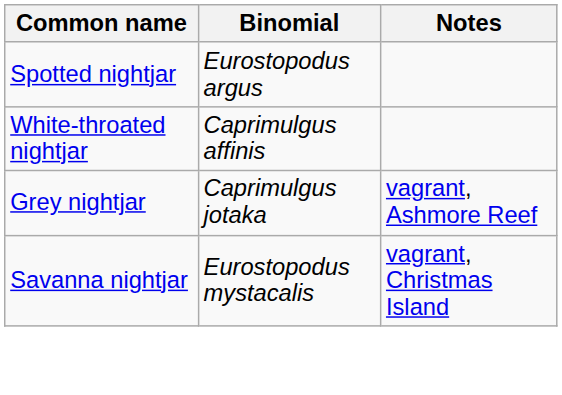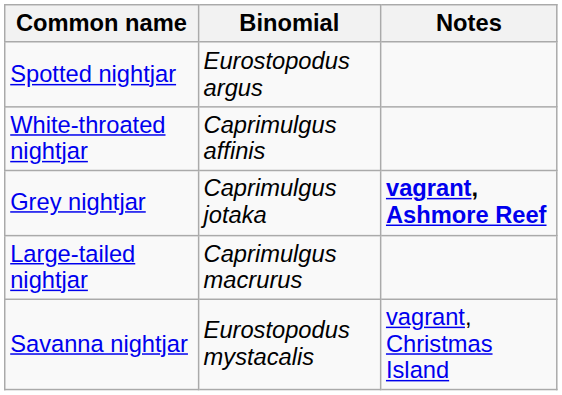Grey nightjar | Notes: normal -> bold
+ row: Large-tailed nightjar | Caprimulgus macrurus
